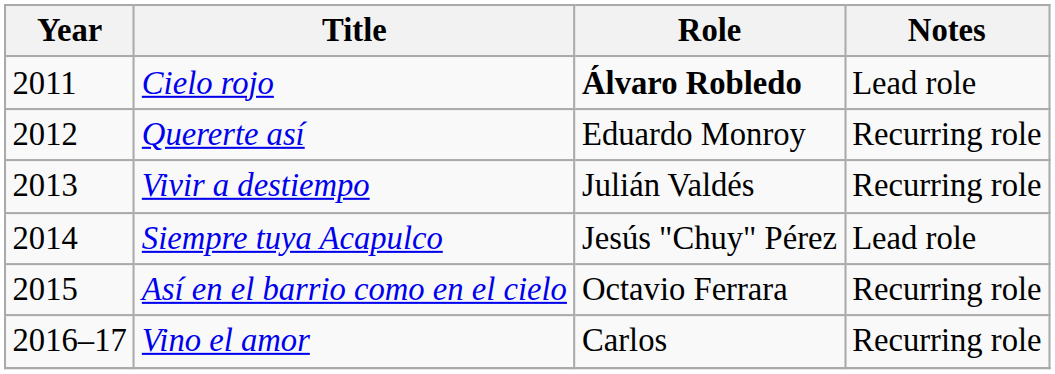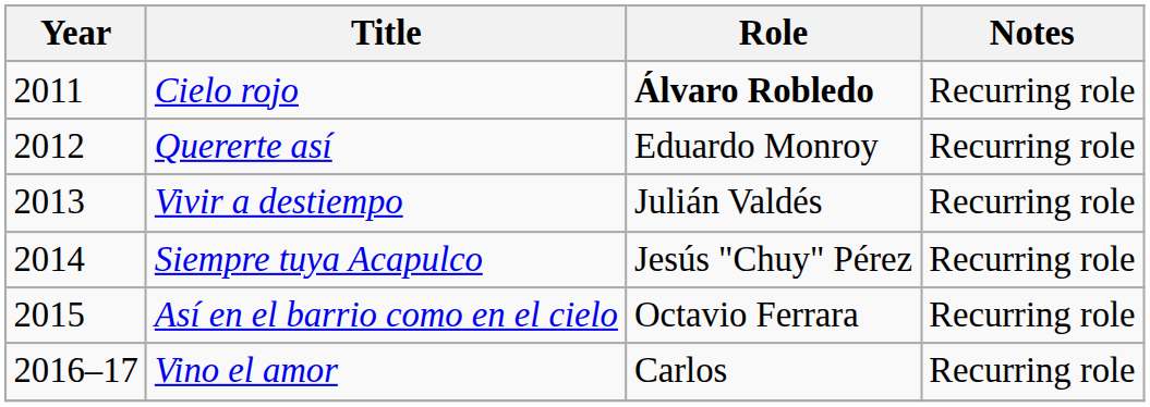Cielo rojo | Notes: Lead role -> Recurring role
Siempre tuya Acapulco | Notes: Lead role -> Recurring role
